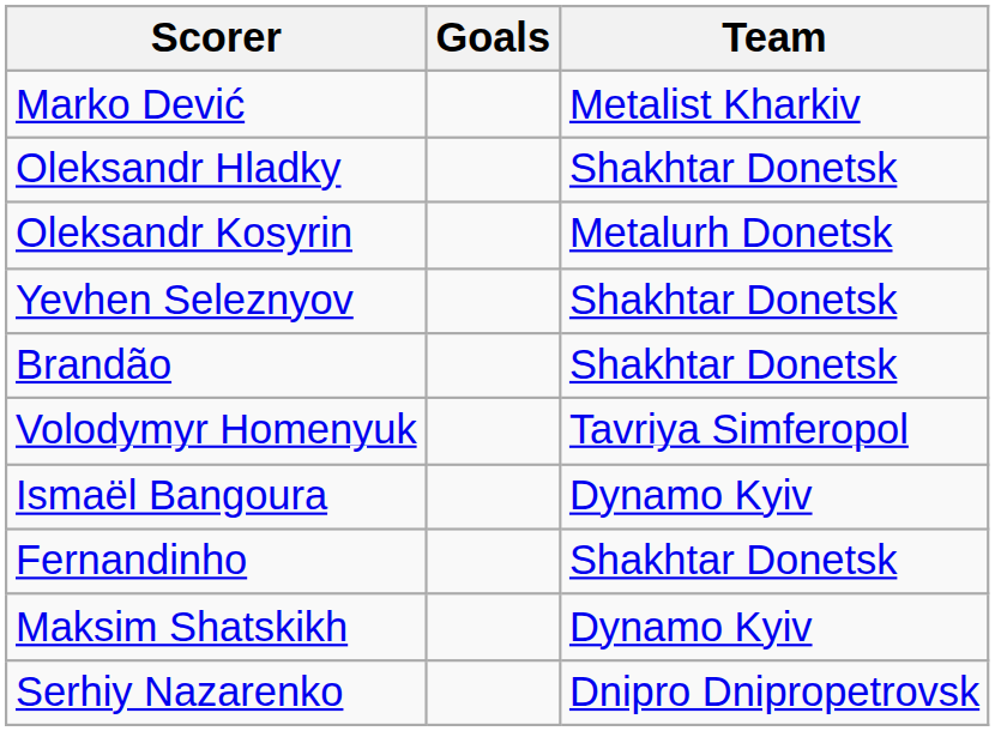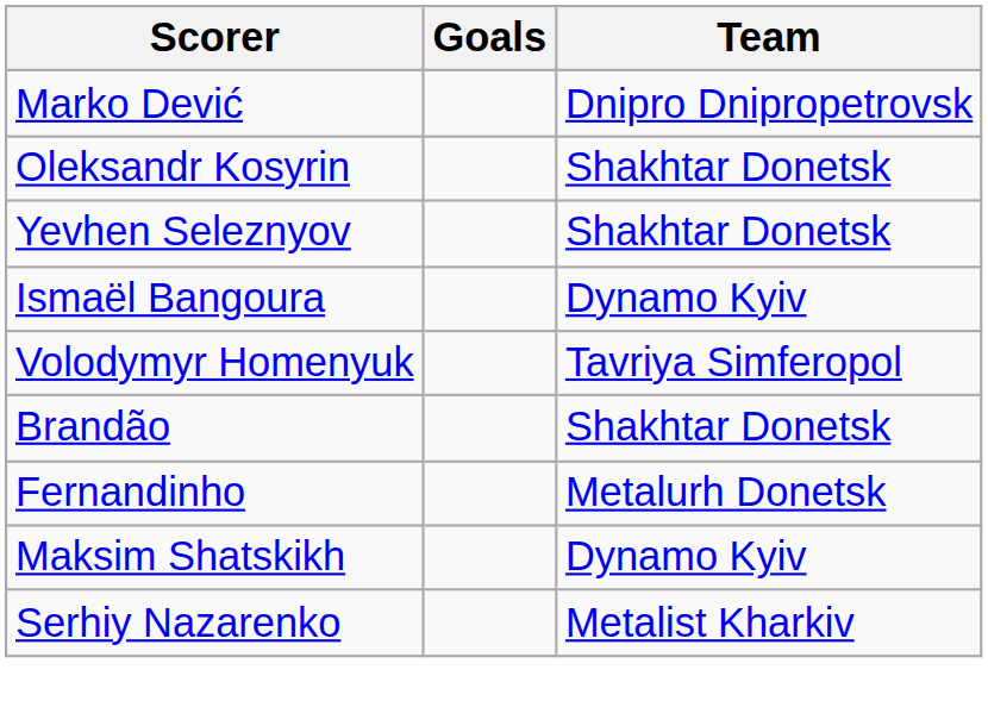Marko Dević | Team: Metalist Kharkiv -> Dnipro Dnipropetrovsk
- row: Oleksandr Hladky | Shakhtar Donetsk
Oleksandr Kosyrin | Team: Metalurh Donetsk -> Shakhtar Donetsk
rows swapped: Ismaël Bangoura <-> Brandão
Fernandinho | Team: Shakhtar Donetsk -> Metalurh Donetsk
Serhiy Nazarenko | Team: Dnipro Dnipropetrovsk -> Metalist Kharkiv
